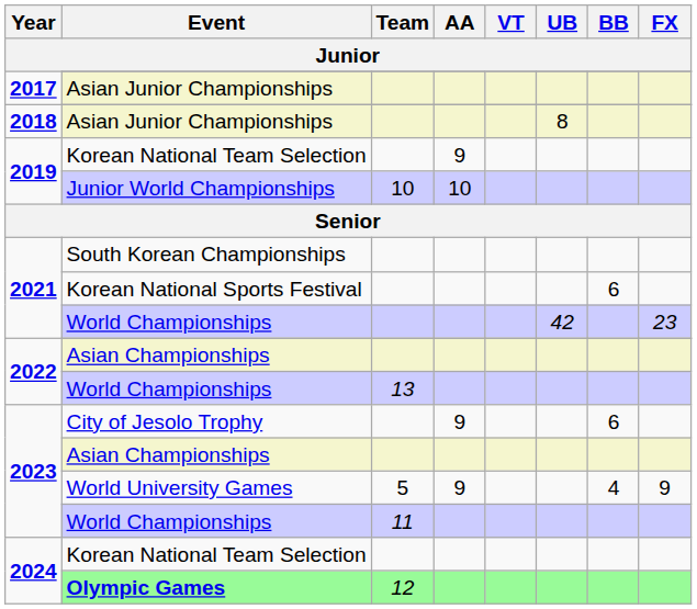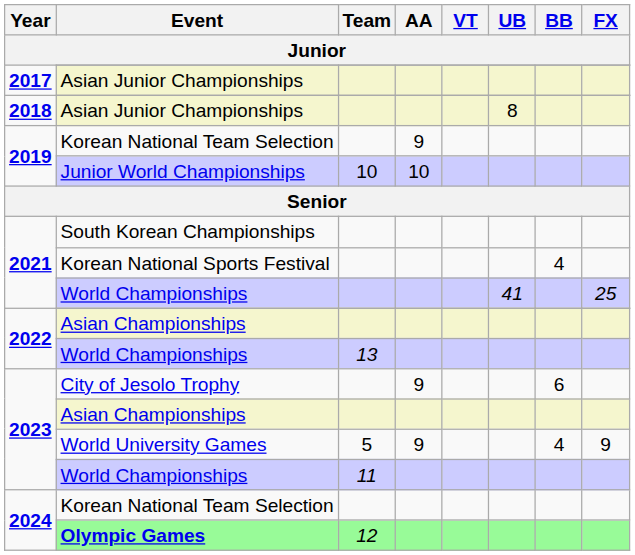Korean National Sports Festival | BB: 6 -> 4
2021 / World Championships | UB: 42 -> 41
2021 / World Championships | FX: 23 -> 25
